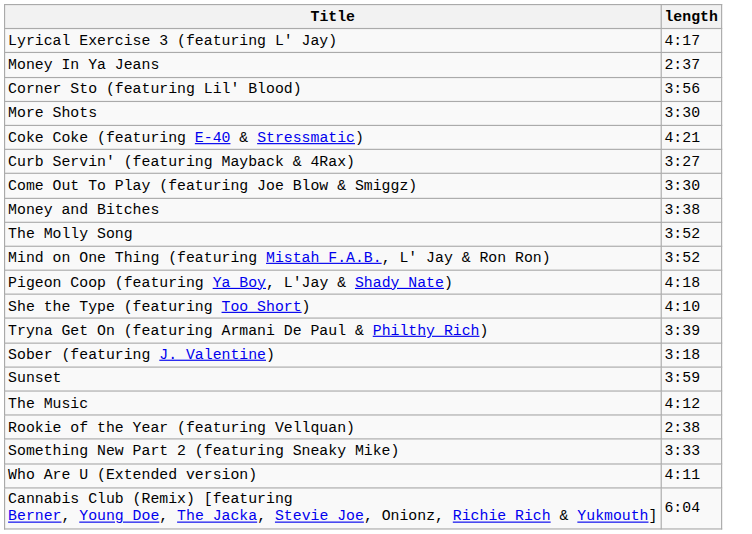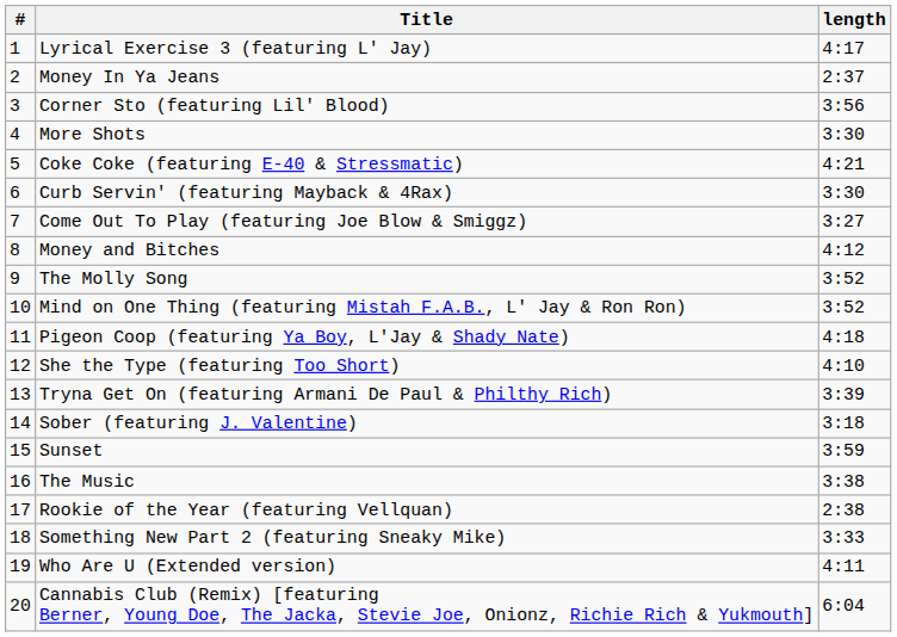+ column: # | 1 | 2 | 3 | 4 | 5 | 6 | 7 | 8 | 9 | 10 | 11 | 12 | 13 | 14 | 15 | 16 | 17 | 18 | 19 | 20
Curb Servin' (featuring Mayback & 4Rax) | length: 3:27 -> 3:30
Come Out To Play (featuring Joe Blow & Smiggz) | length: 3:30 -> 3:27
Money and Bitches | length: 3:38 -> 4:12
The Music | length: 4:12 -> 3:38
